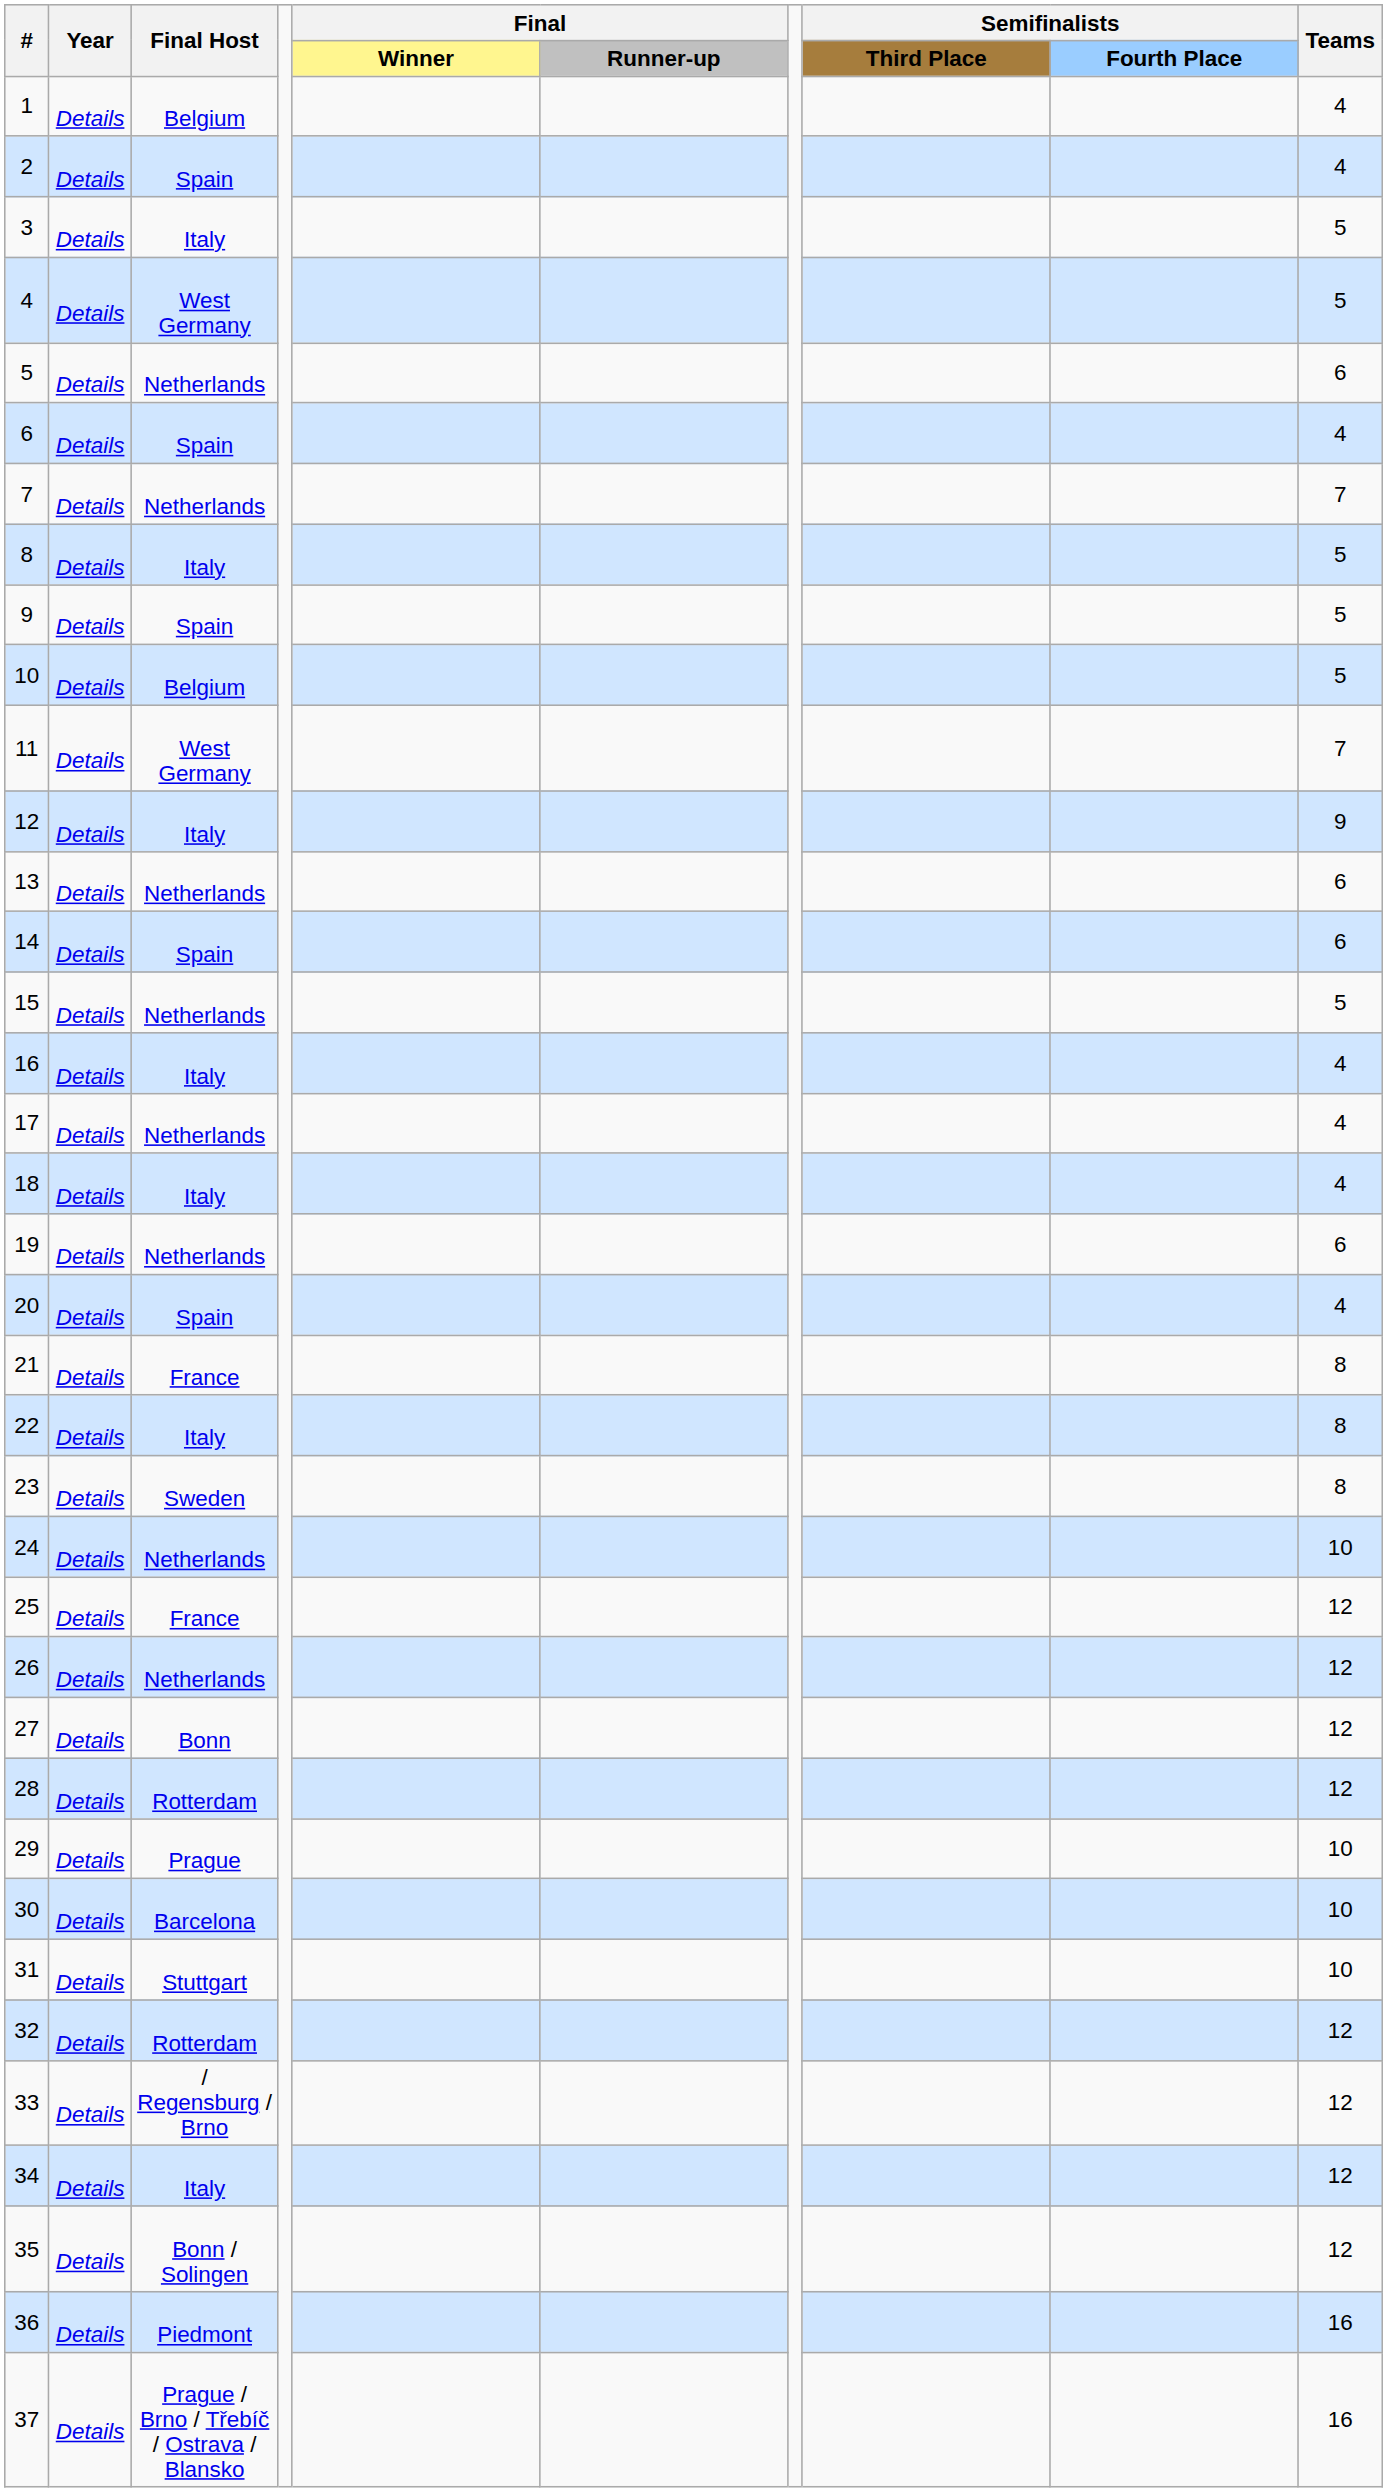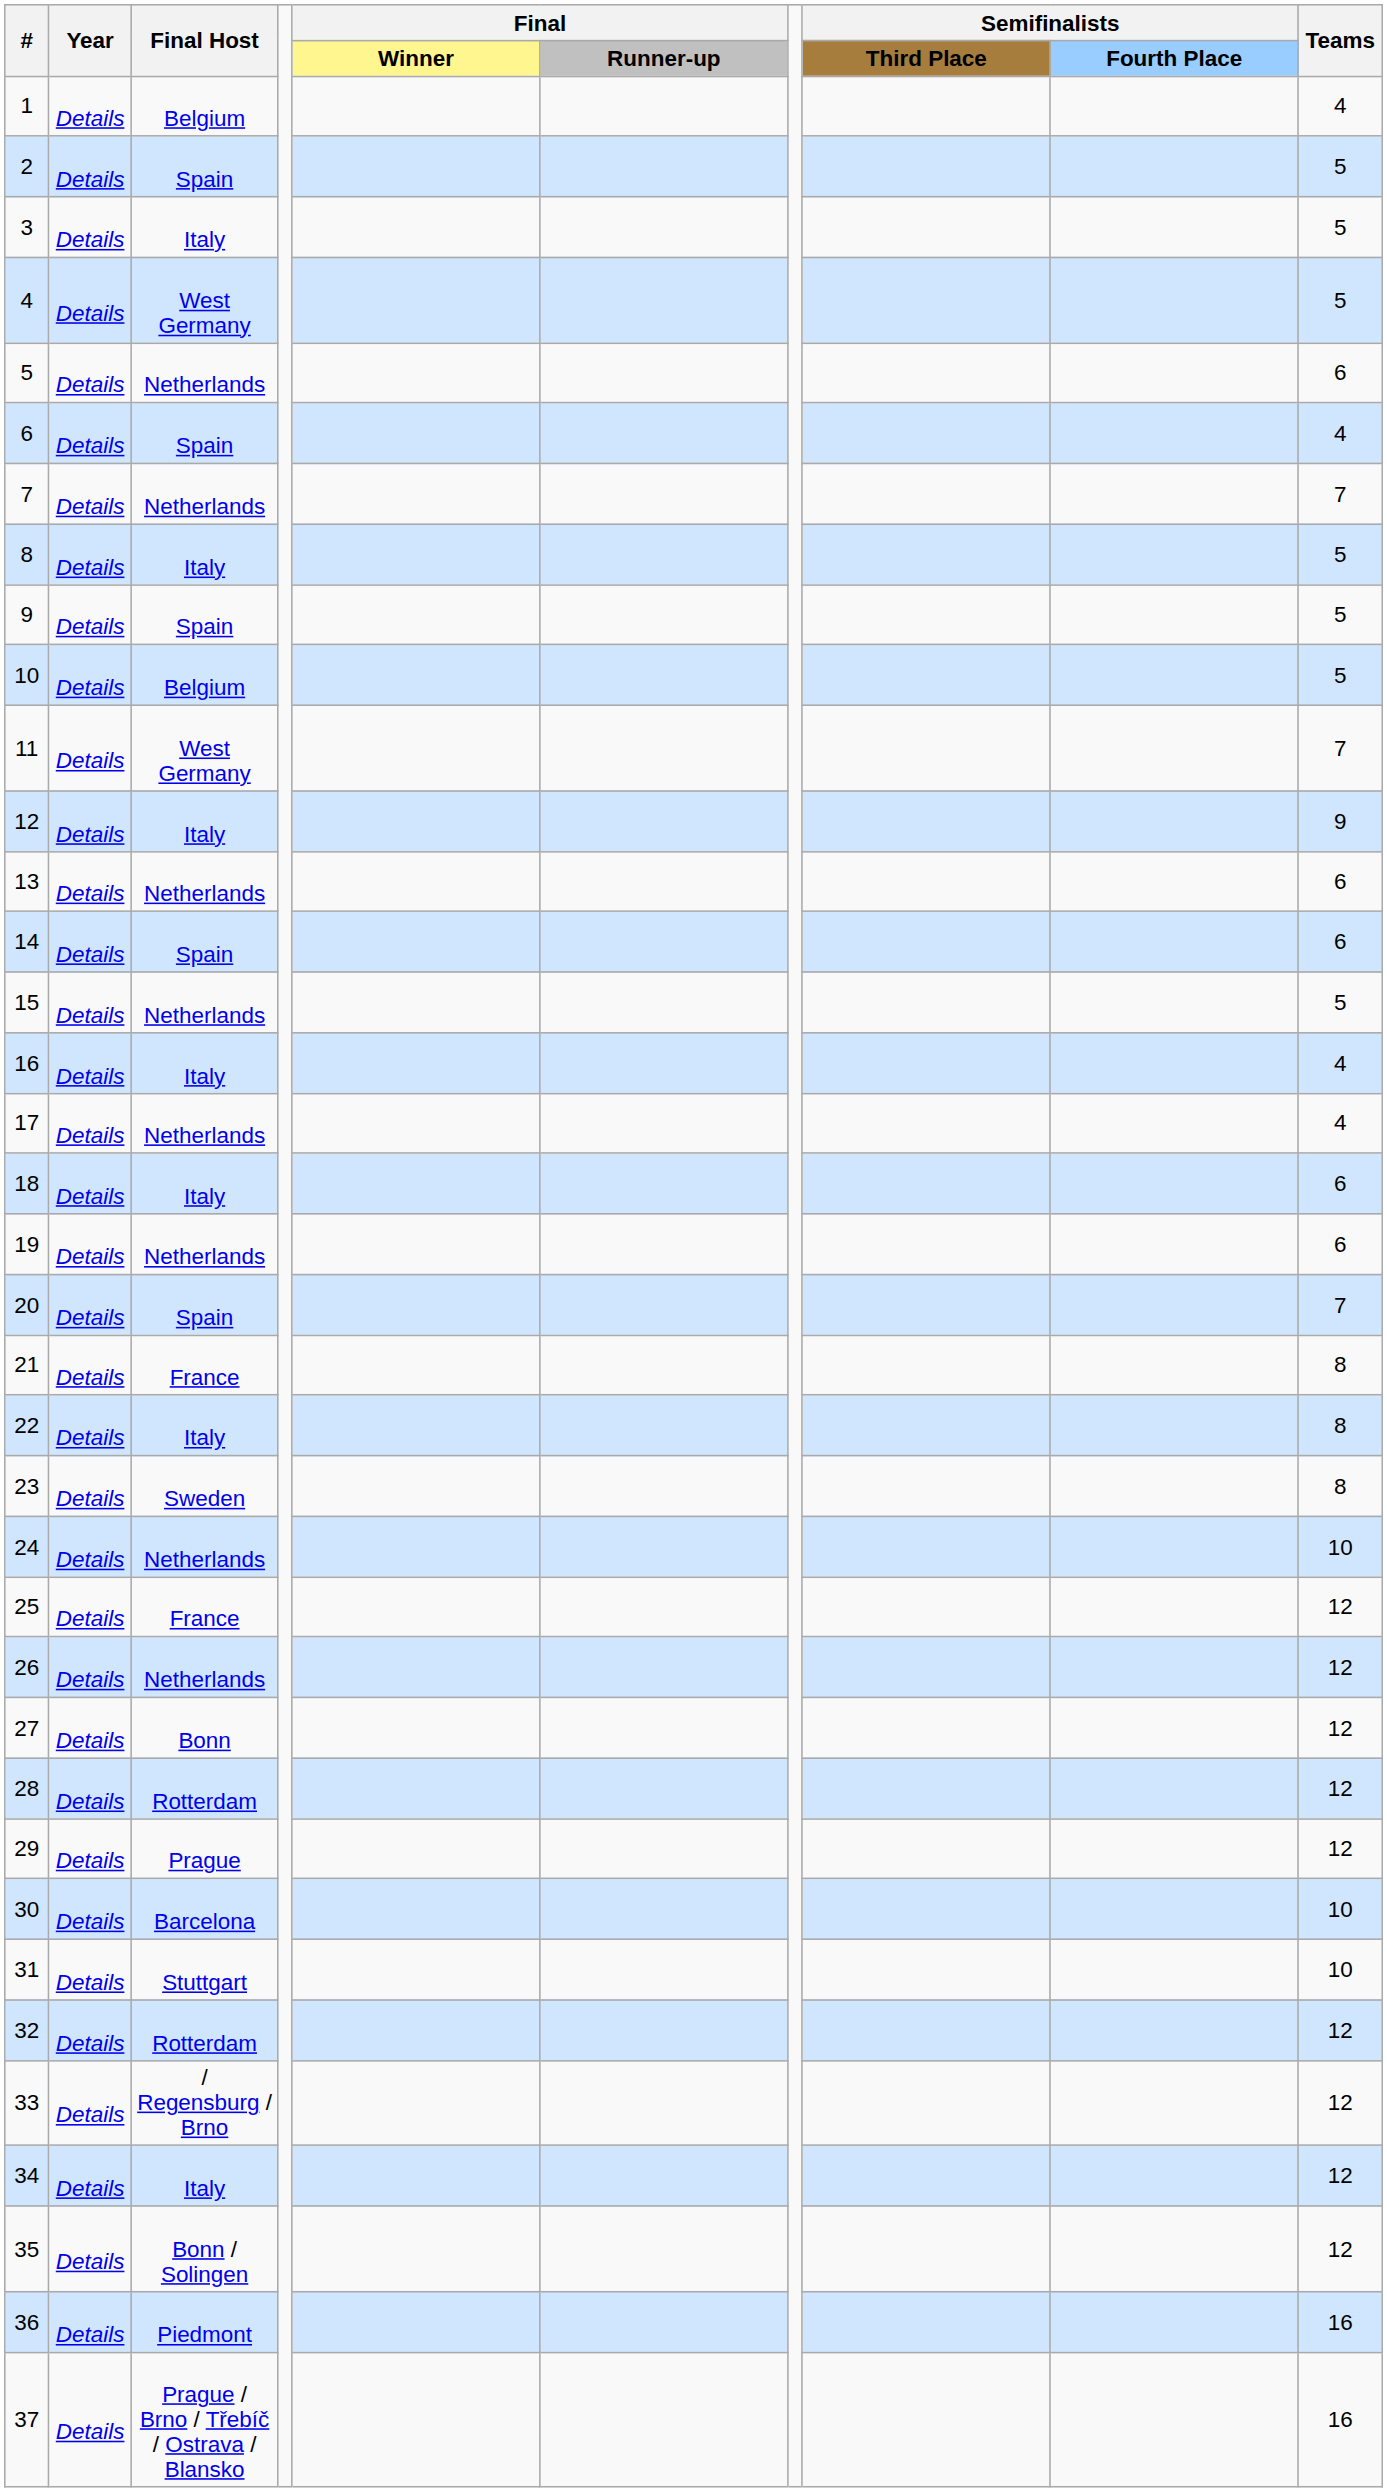2 | Teams: 4 -> 5
18 | Teams: 4 -> 6
20 | Teams: 4 -> 7
29 | Teams: 10 -> 12
